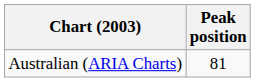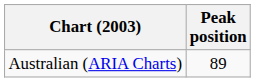Australian (ARIA Charts) | Peak position: 81 -> 89
